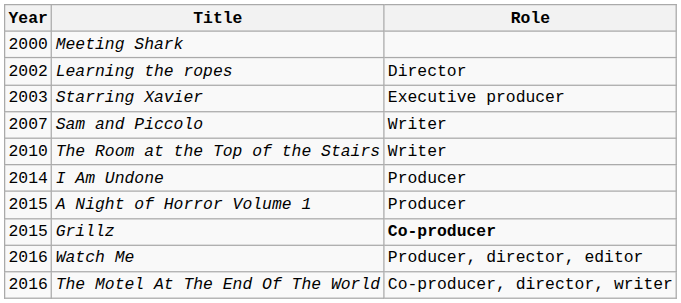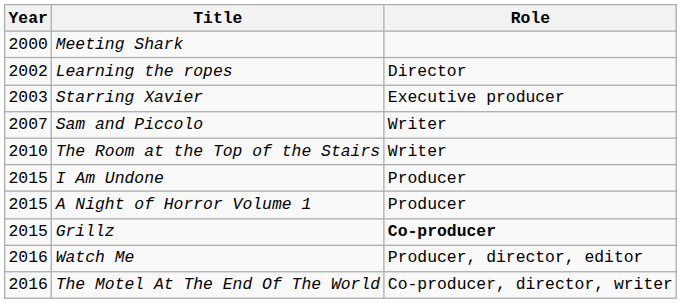I Am Undone | Year: 2014 -> 2015
